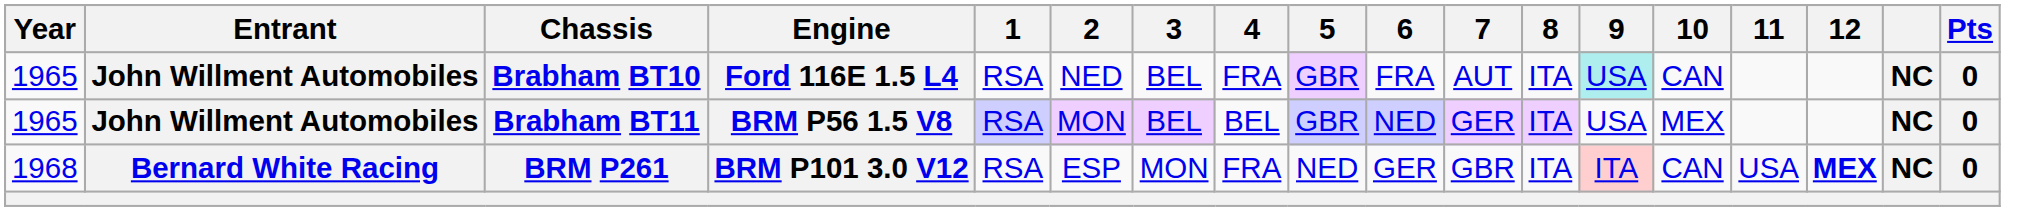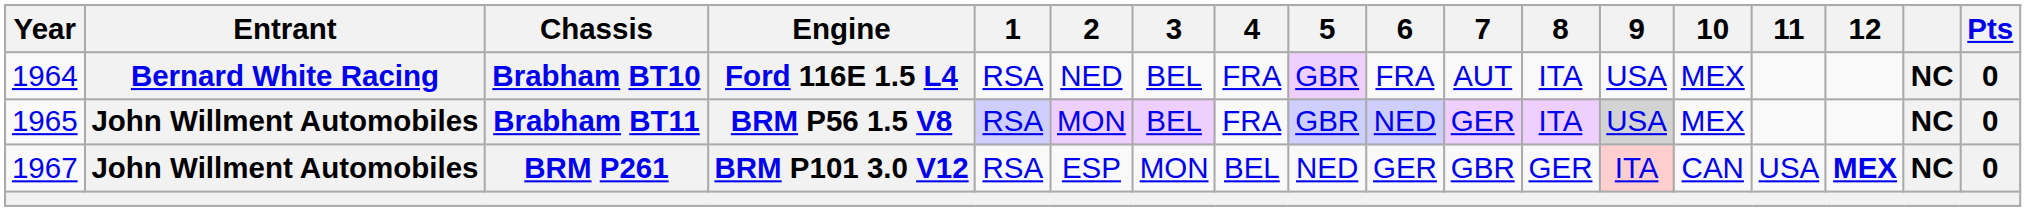Brabham BT10 | Year: 1965 -> 1964
Brabham BT10 | Entrant: John Willment Automobiles -> Bernard White Racing
Brabham BT10 | 9: paleturquoise background -> no background
Brabham BT10 | 10: CAN -> MEX
Brabham BT11 | 4: BEL -> FRA
Brabham BT11 | 9: no background -> lightgrey background
BRM P261 | Year: 1968 -> 1967
BRM P261 | Entrant: Bernard White Racing -> John Willment Automobiles
BRM P261 | 4: FRA -> BEL
BRM P261 | 8: ITA -> GER
